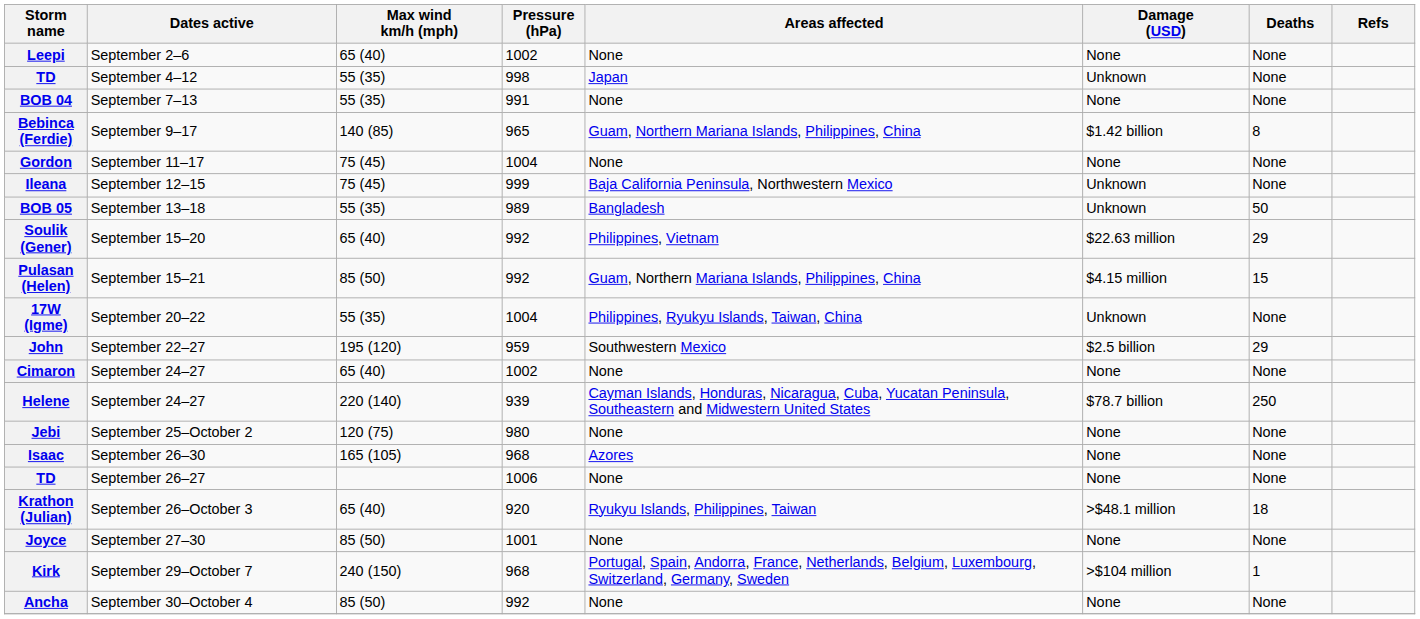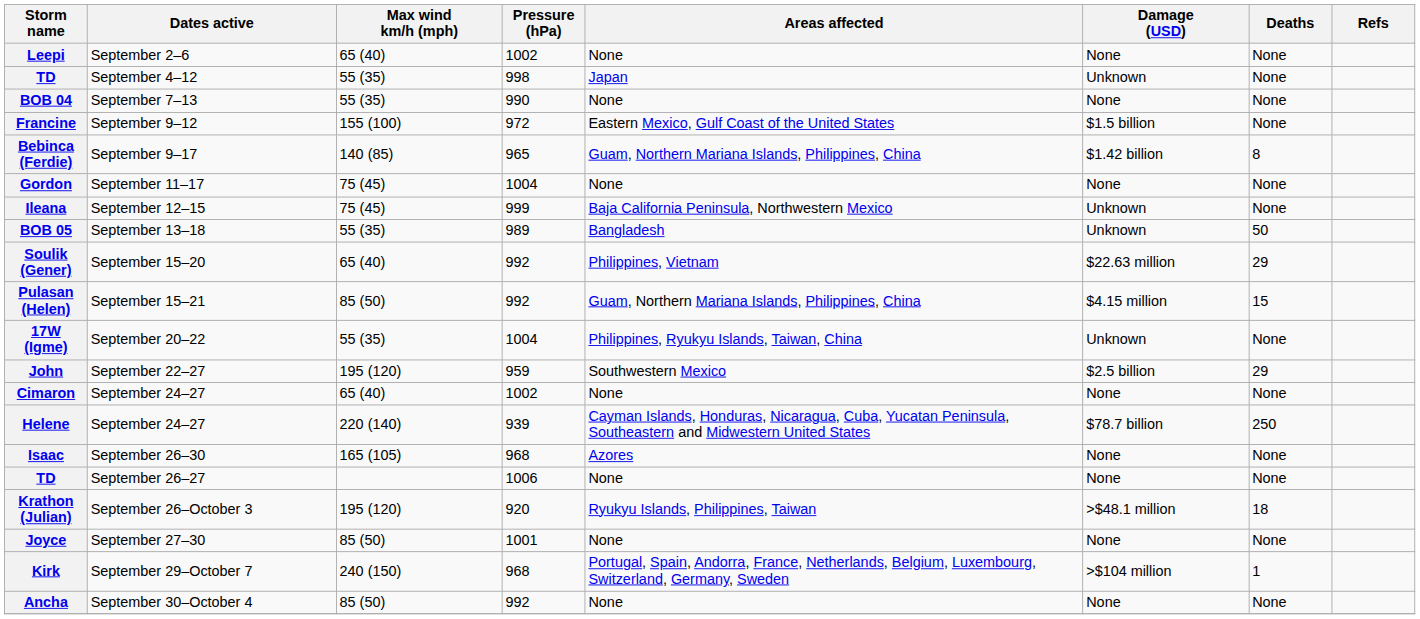BOB 04 | Pressure (hPa): 991 -> 990
+ row: Francine | September 9–12 | 155 (100) | 972 | Eastern Mexico, Gulf Coast of the United States | $1.5 billion | None
- row: Jebi | September 25–October 2 | 120 (75) | 980 | None | None | None
Krathon (Julian) | Max wind km/h (mph): 65 (40) -> 195 (120)
